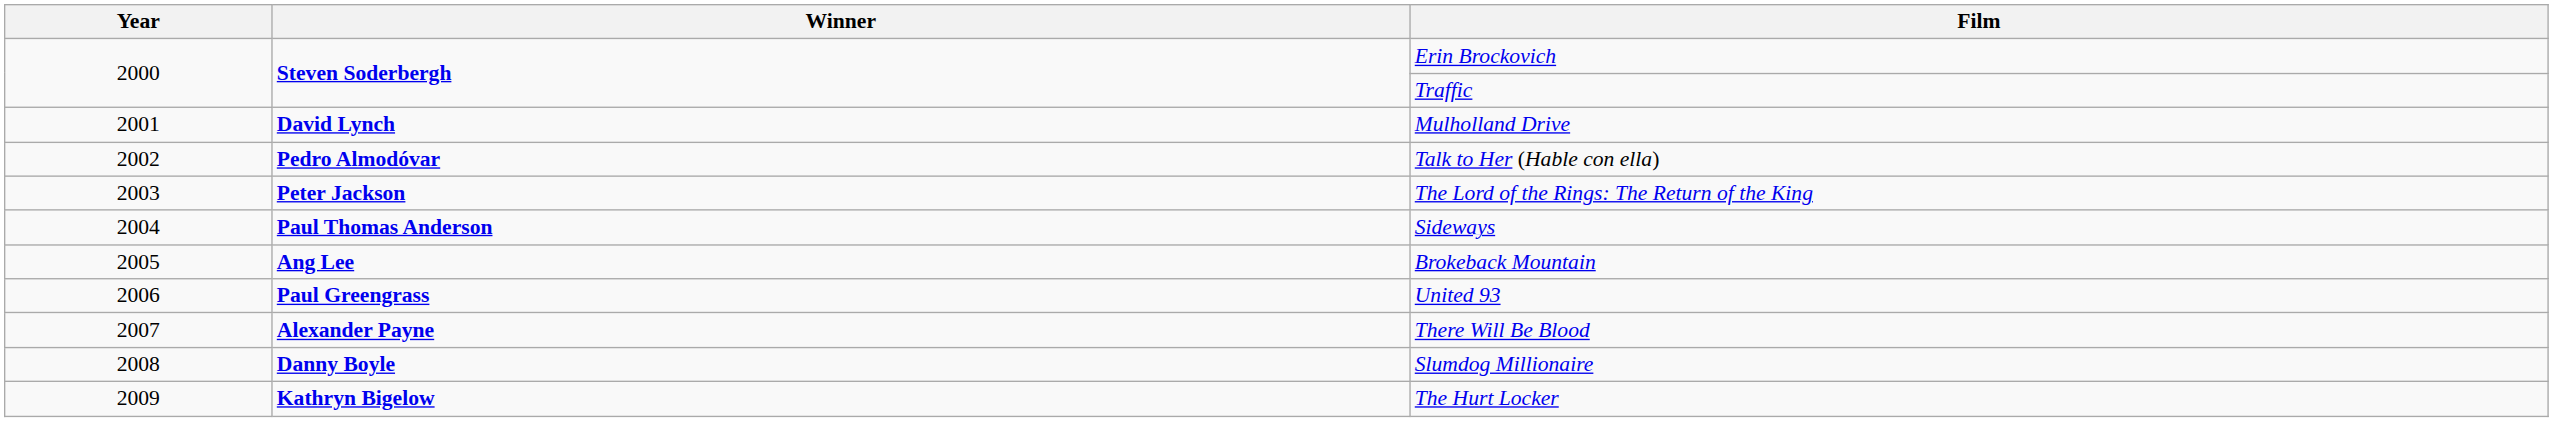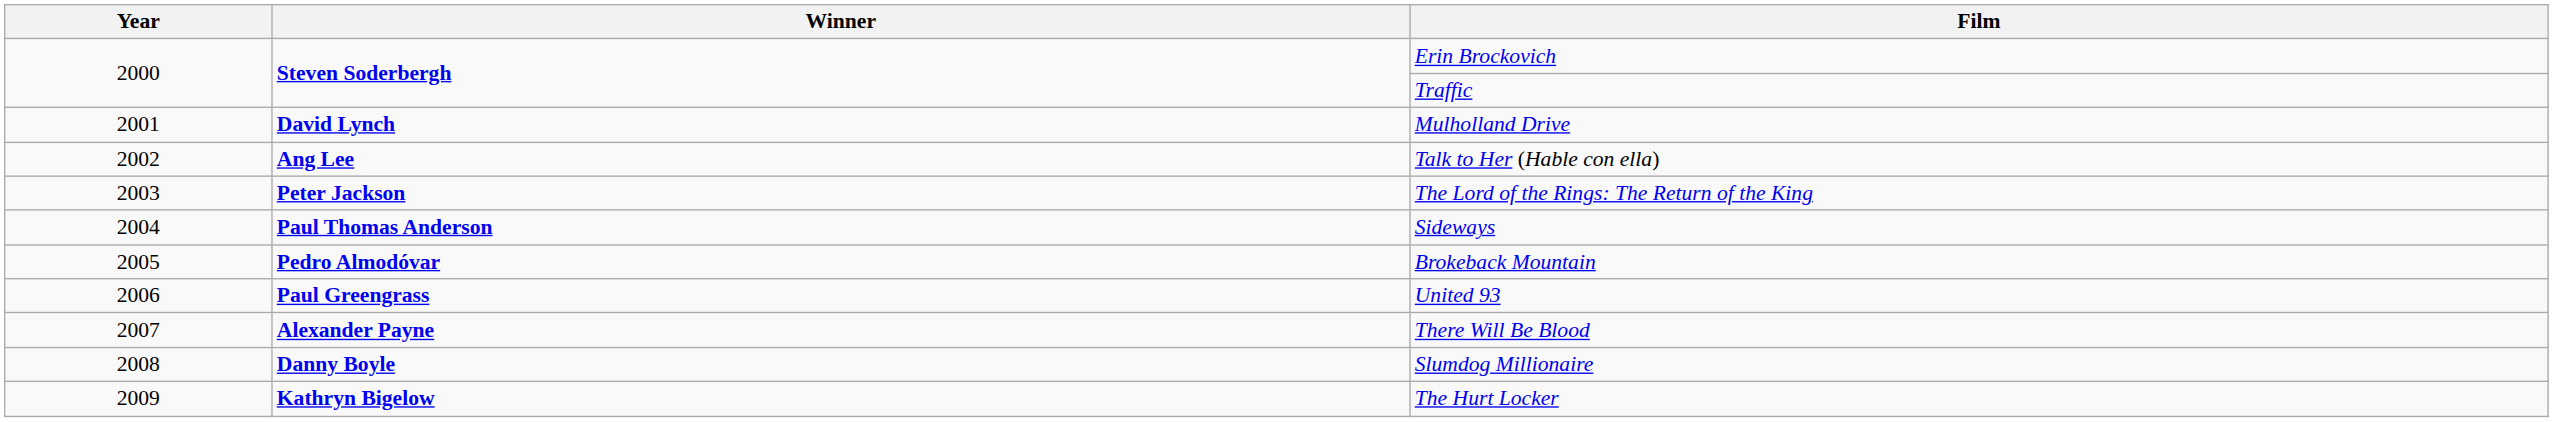Talk to Her (Hable con ella) | Winner: Pedro Almodóvar -> Ang Lee
Brokeback Mountain | Winner: Ang Lee -> Pedro Almodóvar
